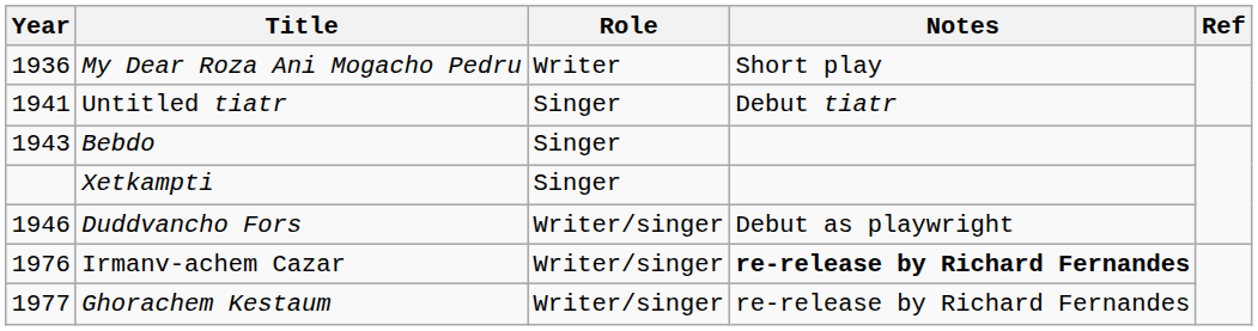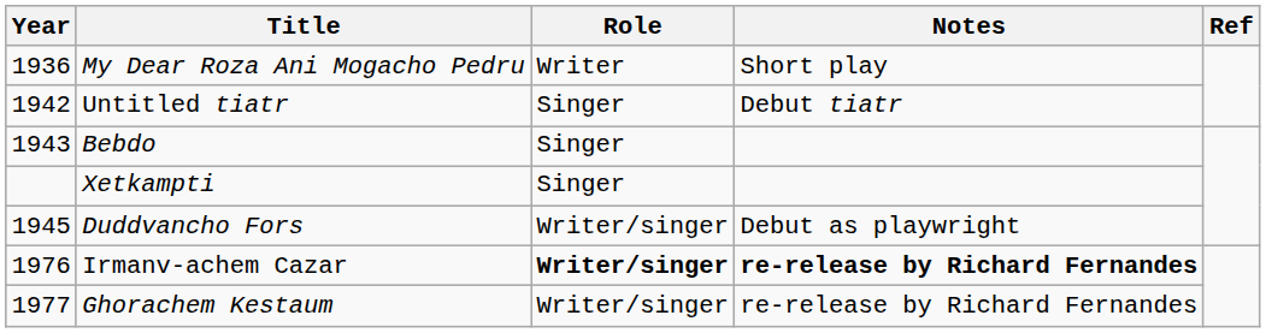Untitled tiatr | Year: 1941 -> 1942
Duddvancho Fors | Year: 1946 -> 1945
Irmanv-achem Cazar | Role: normal -> bold
